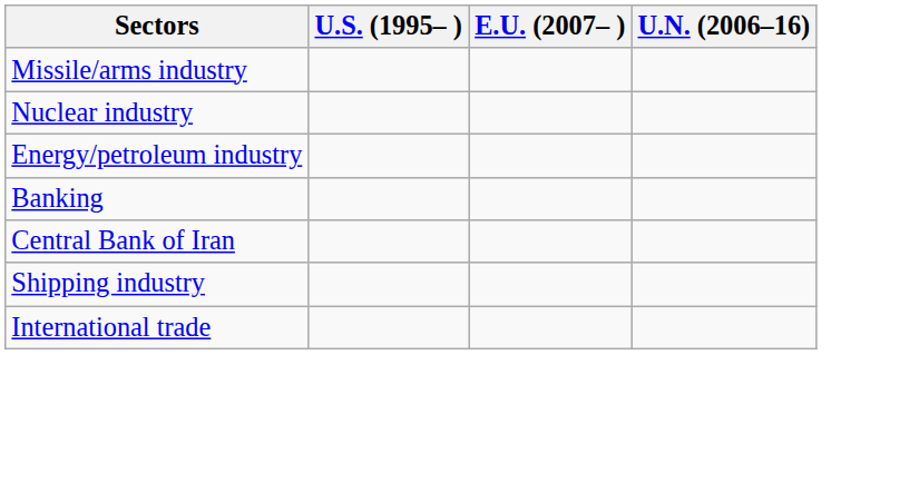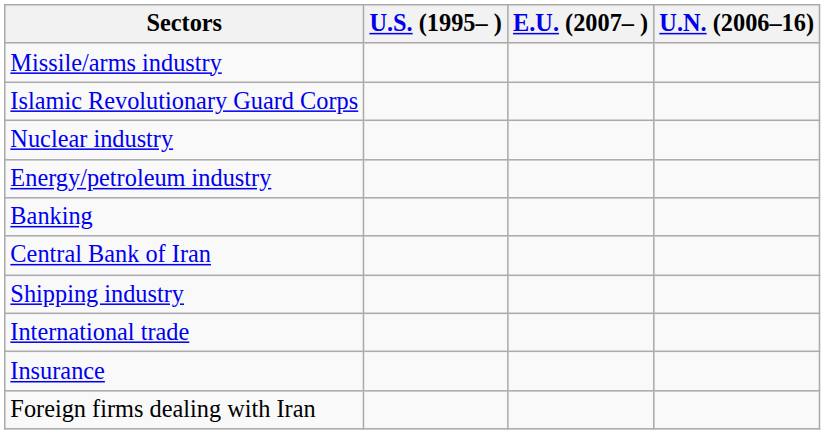+ row: Islamic Revolutionary Guard Corps
+ row: Insurance
+ row: Foreign firms dealing with Iran
